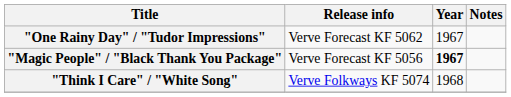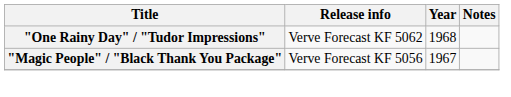"One Rainy Day" / "Tudor Impressions" | Year: 1967 -> 1968
"Magic People" / "Black Thank You Package" | Year: bold -> normal
- row: "Think I Care" / "White Song" | Verve Folkways KF 5074 | 1968
